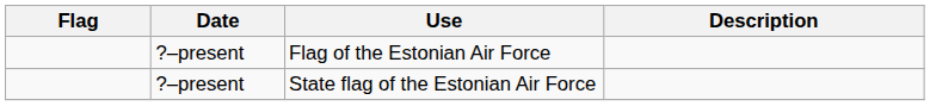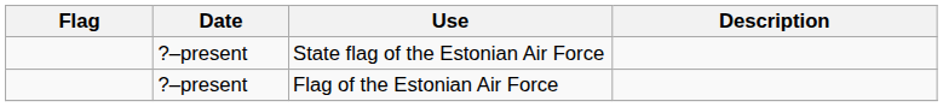rows swapped: State flag of the Estonian Air Force <-> Flag of the Estonian Air Force
